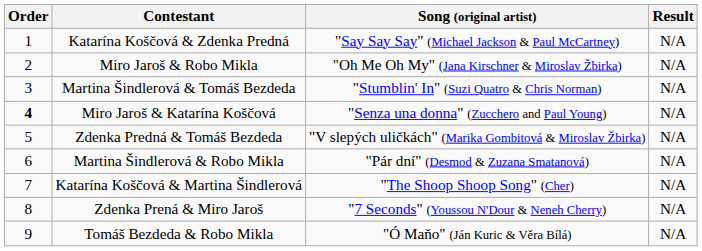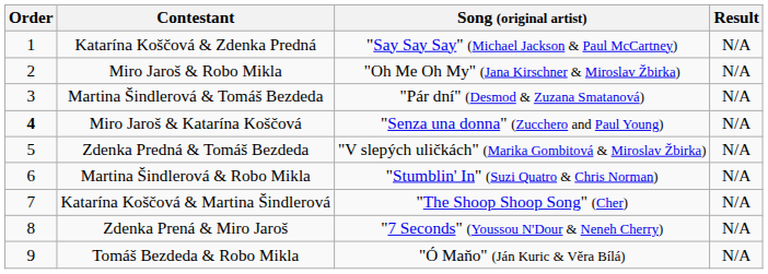Martina Šindlerová & Tomáš Bezdeda | Song (original artist): "Stumblin' In" (Suzi Quatro & Chris Norman) -> "Pár dní" (Desmod & Zuzana Smatanová)
Martina Šindlerová & Robo Mikla | Song (original artist): "Pár dní" (Desmod & Zuzana Smatanová) -> "Stumblin' In" (Suzi Quatro & Chris Norman)
